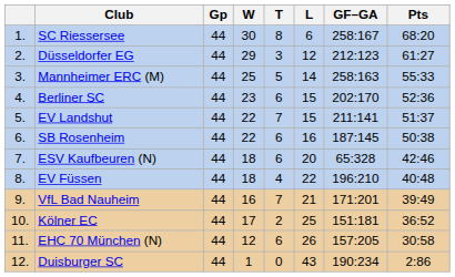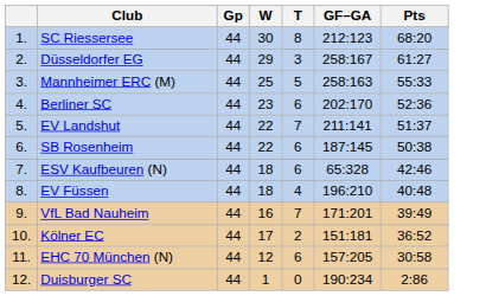- column: L | 6 | 12 | 14 | 15 | 15 | 16 | 20 | 22 | 21 | 25 | 26 | 43
SC Riessersee | GF–GA: 258:167 -> 212:123
Düsseldorfer EG | GF–GA: 212:123 -> 258:167
